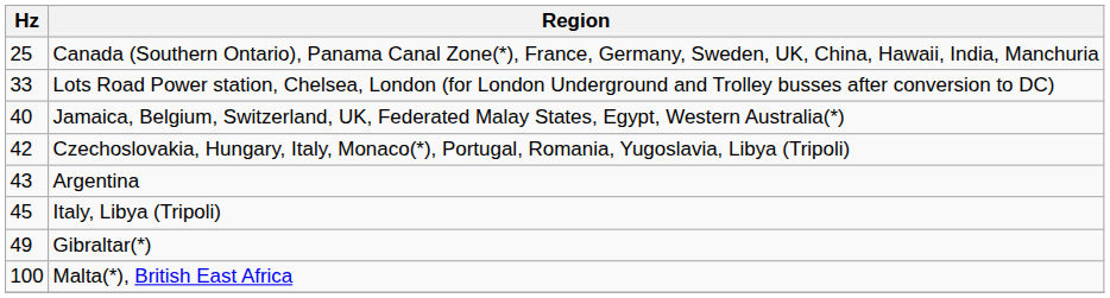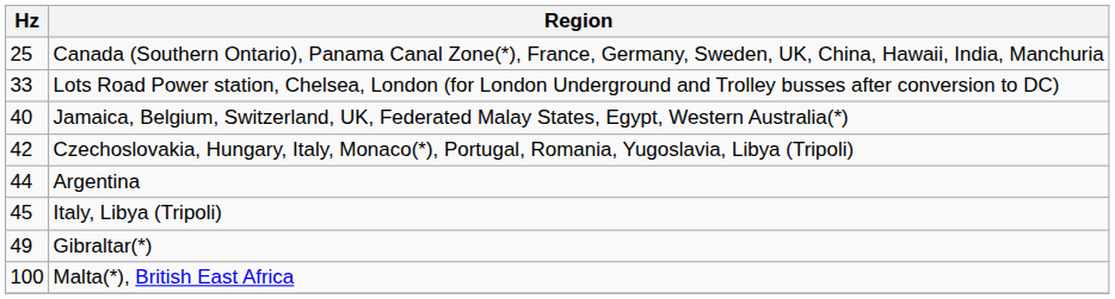Argentina | Hz: 43 -> 44
